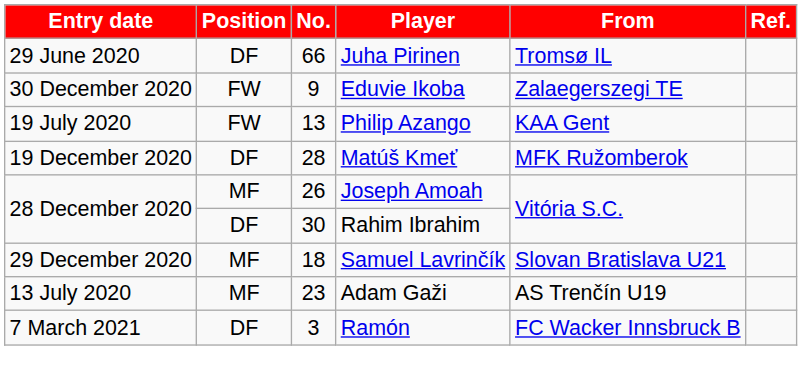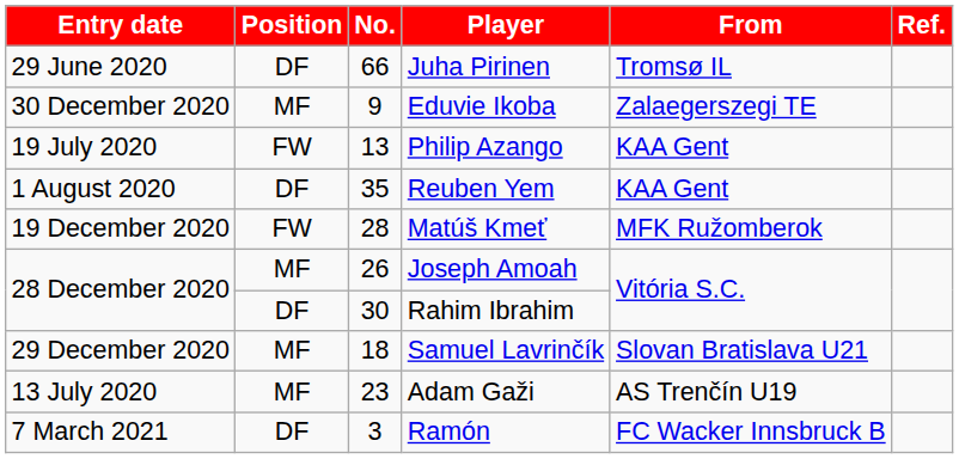Eduvie Ikoba | Position: FW -> MF
+ row: 1 August 2020 | DF | 35 | Reuben Yem | KAA Gent
Matúš Kmeť | Position: DF -> FW
